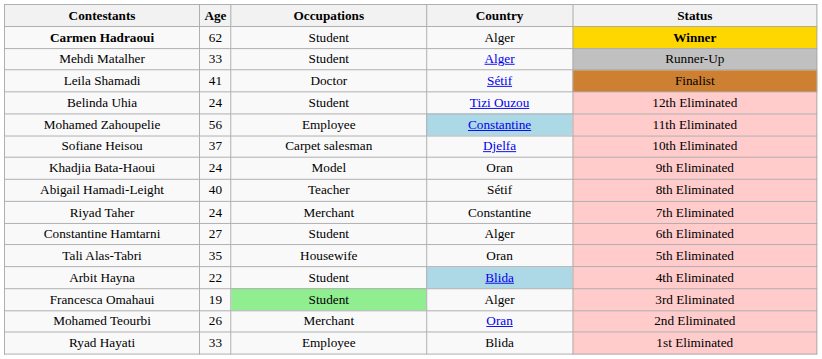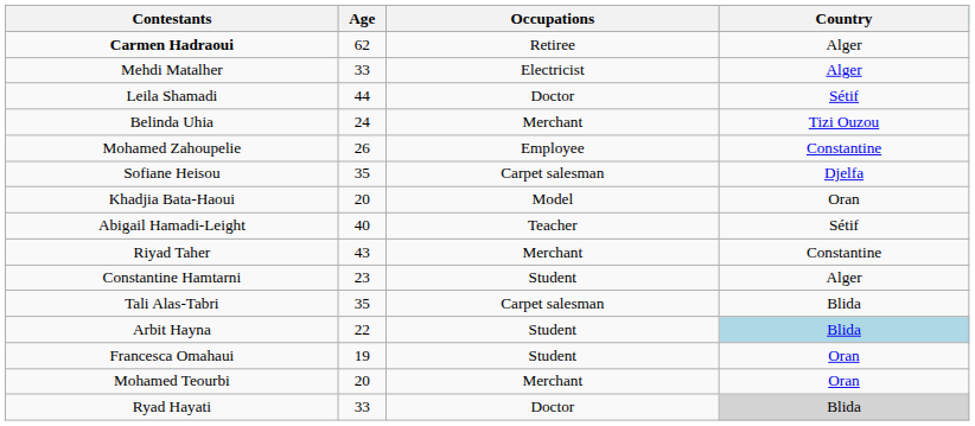- column: Status | Winner | Runner-Up | Finalist | 12th Eliminated | 11th Eliminated | 10th Eliminated | 9th Eliminated | 8th Eliminated | 7th Eliminated | 6th Eliminated | 5th Eliminated | 4th Eliminated | 3rd Eliminated | 2nd Eliminated | 1st Eliminated
Carmen Hadraoui | Occupations: Student -> Retiree
Mehdi Matalher | Occupations: Student -> Electricist
Leila Shamadi | Age: 41 -> 44
Belinda Uhia | Occupations: Student -> Merchant
Mohamed Zahoupelie | Age: 56 -> 26
Mohamed Zahoupelie | Country: lightblue background -> no background
Sofiane Heisou | Age: 37 -> 35
Khadjia Bata-Haoui | Age: 24 -> 20
Riyad Taher | Age: 24 -> 43
Constantine Hamtarni | Age: 27 -> 23
Tali Alas-Tabri | Occupations: Housewife -> Carpet salesman
Tali Alas-Tabri | Country: Oran -> Blida
Francesca Omahaui | Occupations: lightgreen background -> no background
Francesca Omahaui | Country: Alger -> Oran
Mohamed Teourbi | Age: 26 -> 20
Ryad Hayati | Occupations: Employee -> Doctor
Ryad Hayati | Country: no background -> lightgrey background
